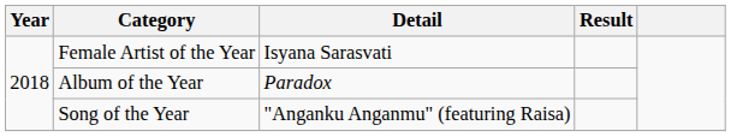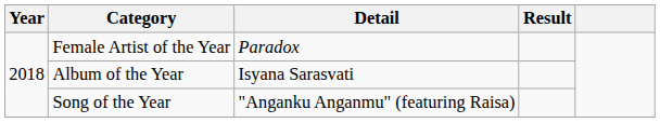Female Artist of the Year | Detail: Isyana Sarasvati -> Paradox
Album of the Year | Detail: Paradox -> Isyana Sarasvati
